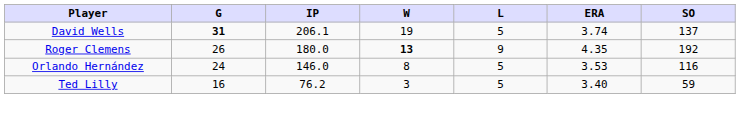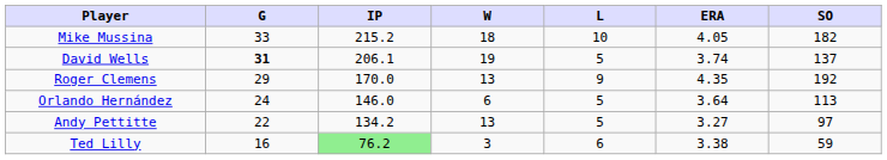+ row: Mike Mussina | 33 | 215.2 | 18 | 10 | 4.05 | 182
Roger Clemens | G: 26 -> 29
Roger Clemens | IP: 180.0 -> 170.0
Roger Clemens | W: bold -> normal
Orlando Hernández | W: 8 -> 6
Orlando Hernández | ERA: 3.53 -> 3.64
Orlando Hernández | SO: 116 -> 113
+ row: Andy Pettitte | 22 | 134.2 | 13 | 5 | 3.27 | 97
Ted Lilly | IP: no background -> lightgreen background
Ted Lilly | L: 5 -> 6
Ted Lilly | ERA: 3.40 -> 3.38
